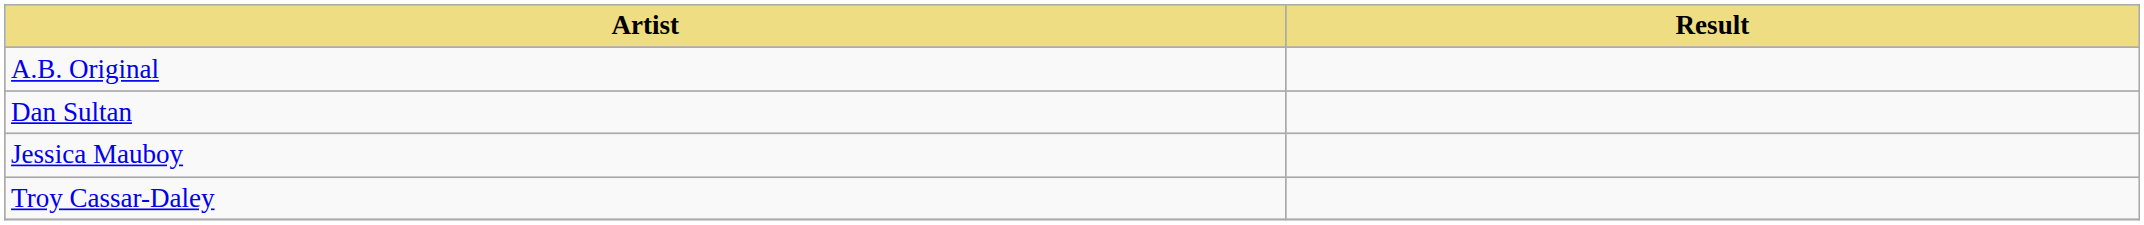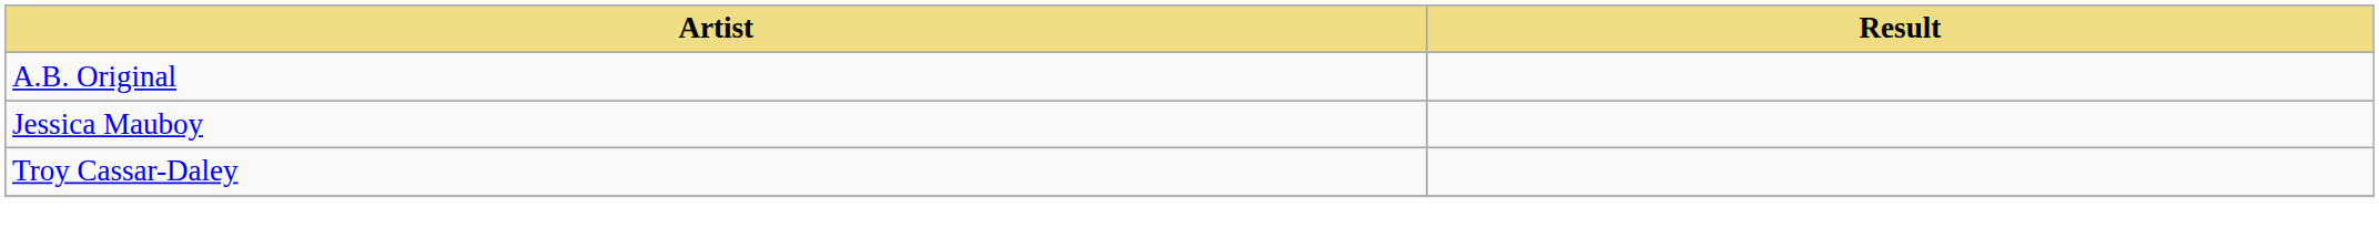- row: Dan Sultan
